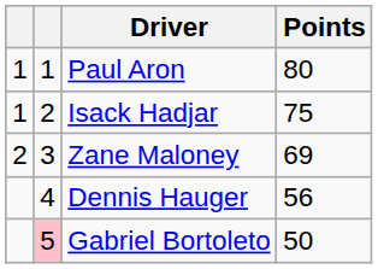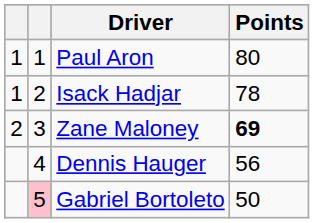Isack Hadjar | Points: 75 -> 78
Zane Maloney | Points: normal -> bold
